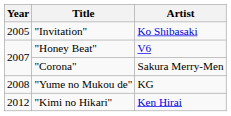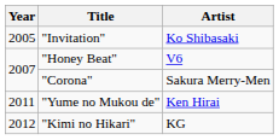"Yume no Mukou de" | Year: 2008 -> 2011
"Yume no Mukou de" | Artist: KG -> Ken Hirai
"Kimi no Hikari" | Artist: Ken Hirai -> KG
